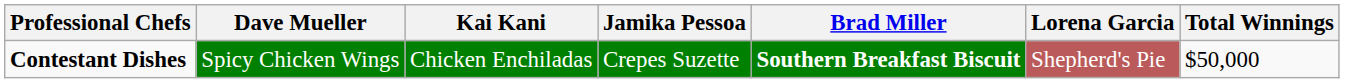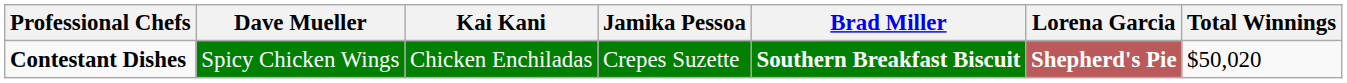Contestant Dishes | Lorena Garcia: normal -> bold
Contestant Dishes | Total Winnings: $50,000 -> $50,020
